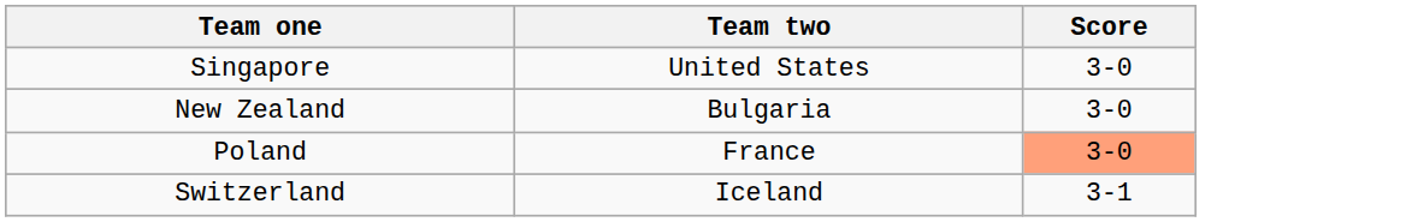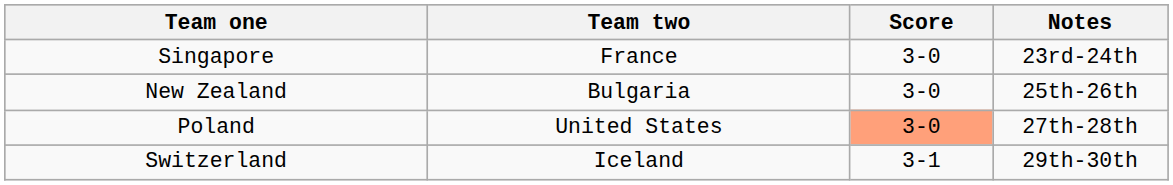+ column: Notes | 23rd-24th | 25th-26th | 27th-28th | 29th-30th
Singapore | Team two: United States -> France
Poland | Team two: France -> United States
